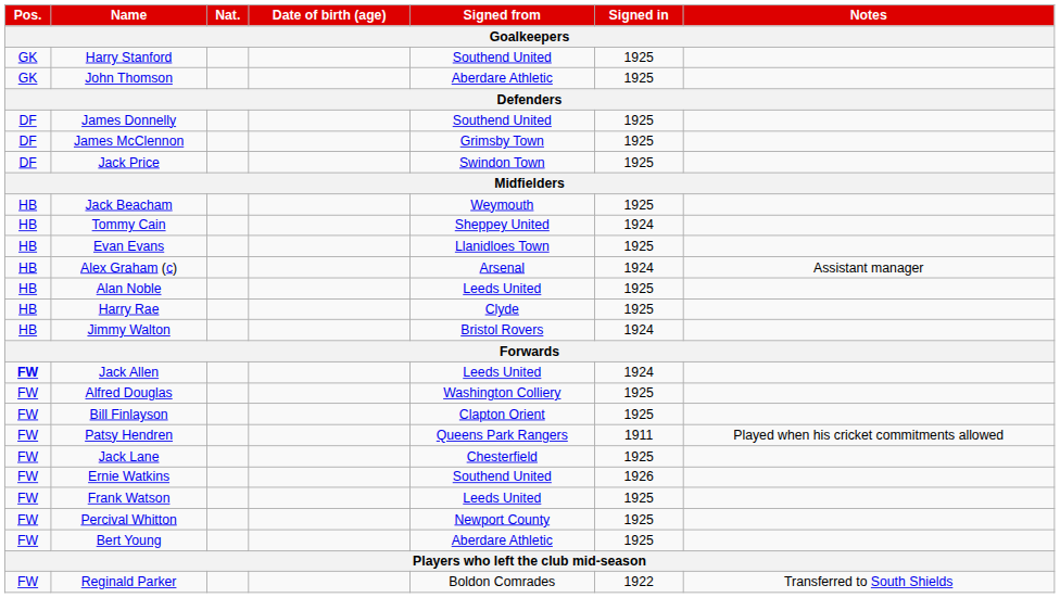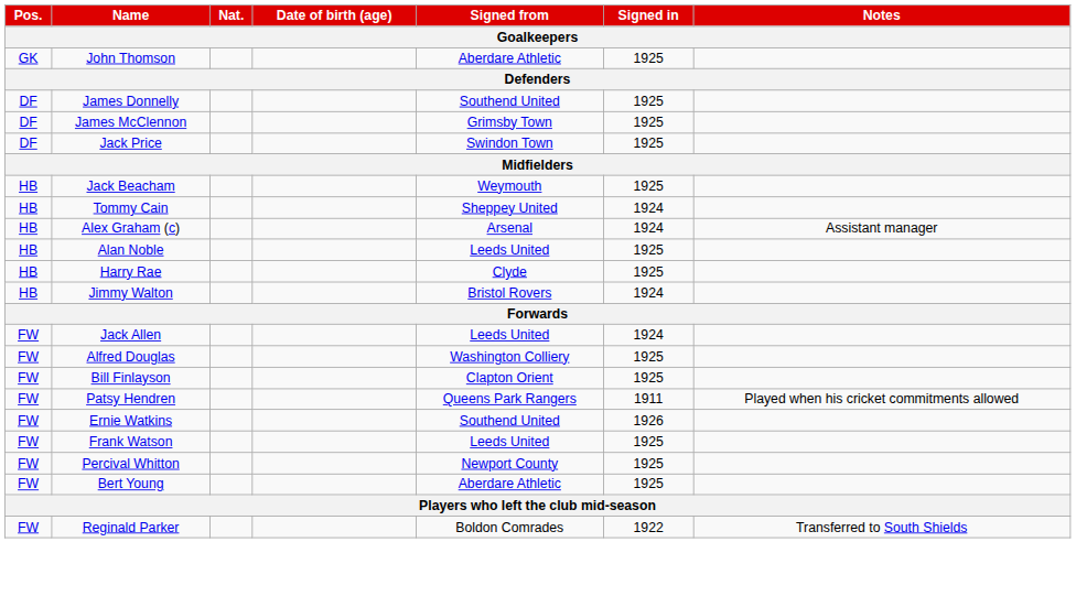- row: GK | Harry Stanford | Southend United | 1925
- row: HB | Evan Evans | Llanidloes Town | 1925
Jack Allen | Pos.: bold -> normal
- row: FW | Jack Lane | Chesterfield | 1925
